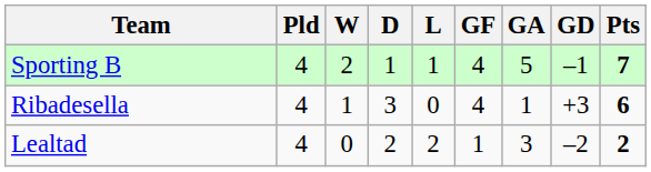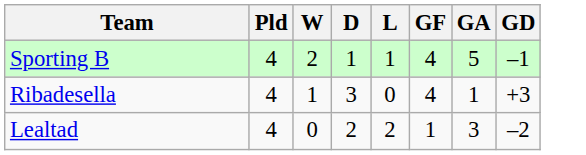- column: Pts | 7 | 6 | 2
